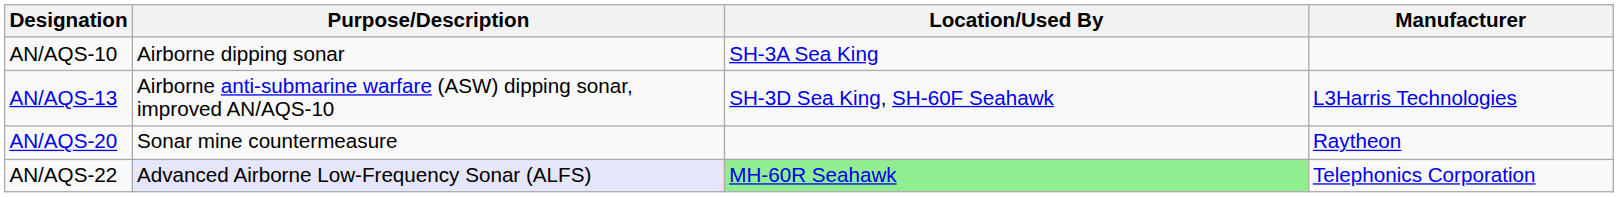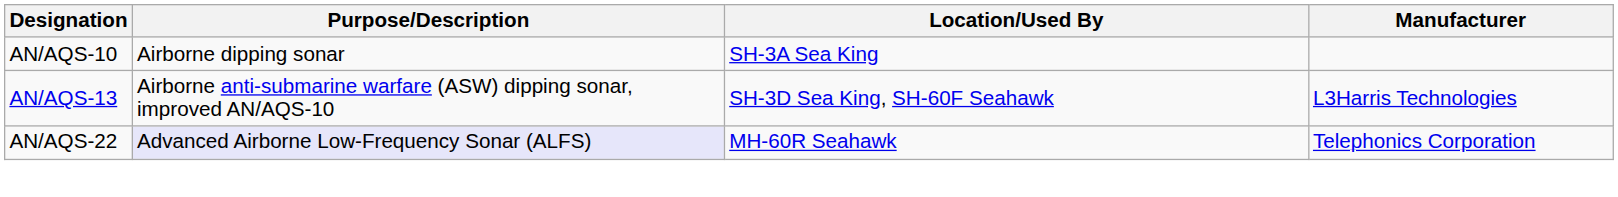- row: AN/AQS-20 | Sonar mine countermeasure | Raytheon
AN/AQS-22 | Location/Used By: lightgreen background -> no background
